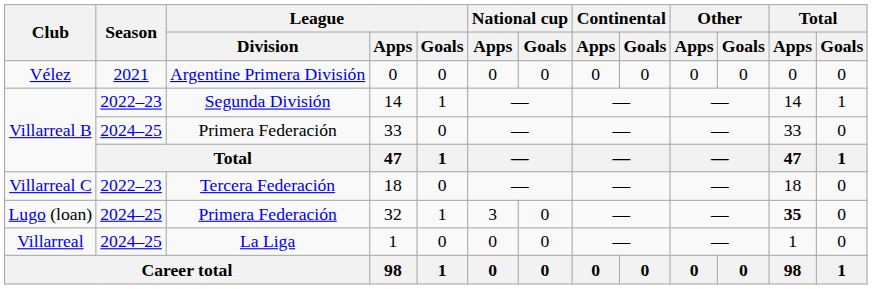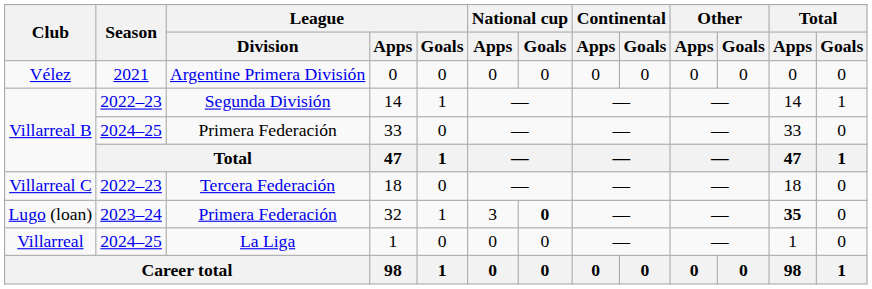32 | Season: 2024–25 -> 2023–24
32 | National cup / Goals: normal -> bold
